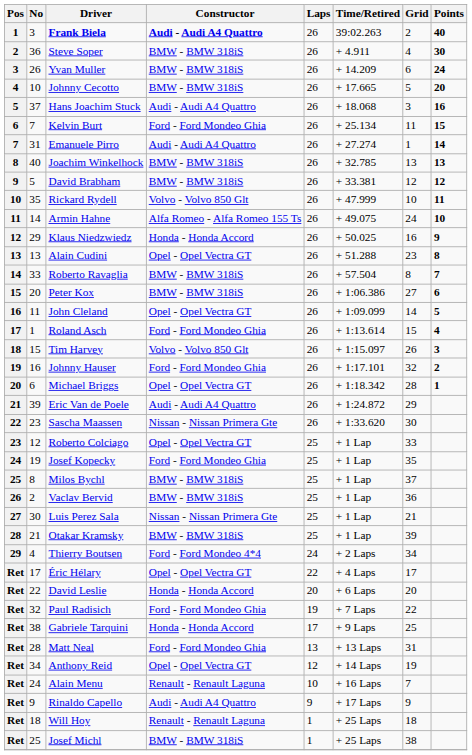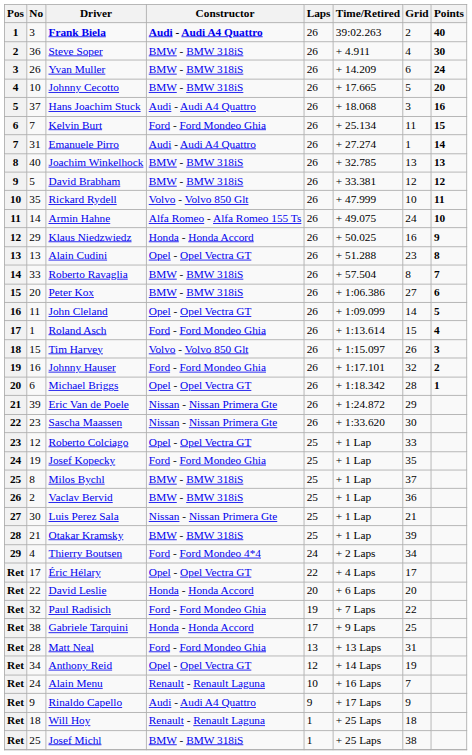Eric Van de Poele | Constructor: Audi - Audi A4 Quattro -> Nissan - Nissan Primera Gte
